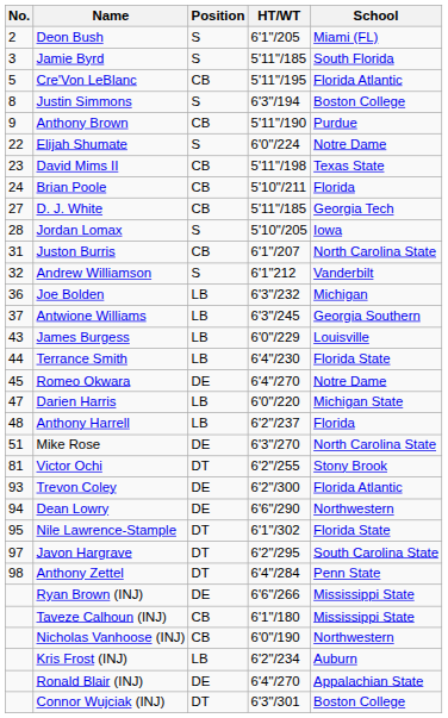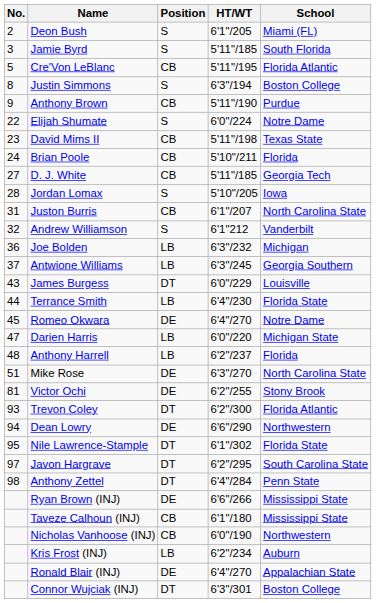James Burgess | Position: LB -> DT
Victor Ochi | Position: DT -> DE
Trevon Coley | Position: DE -> DT
